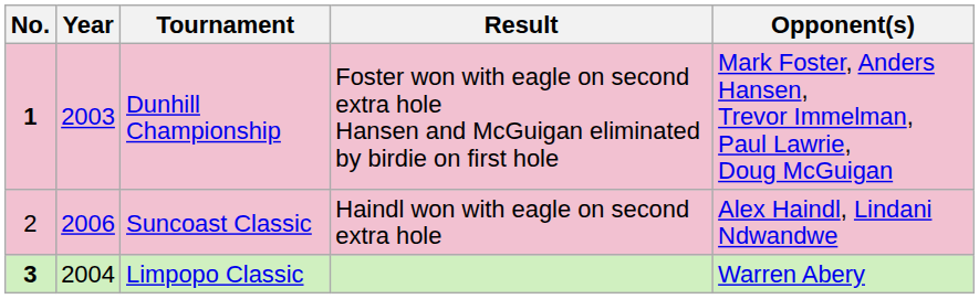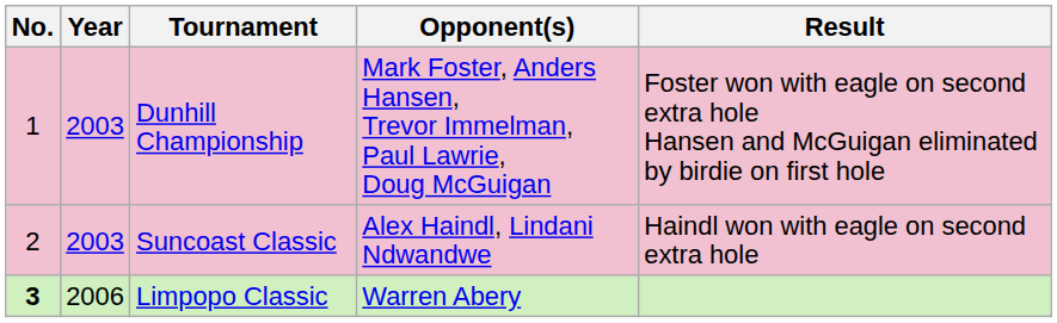columns swapped: Opponent(s) <-> Result
Dunhill Championship | No.: bold -> normal
Suncoast Classic | Year: 2006 -> 2003
Limpopo Classic | Year: 2004 -> 2006
